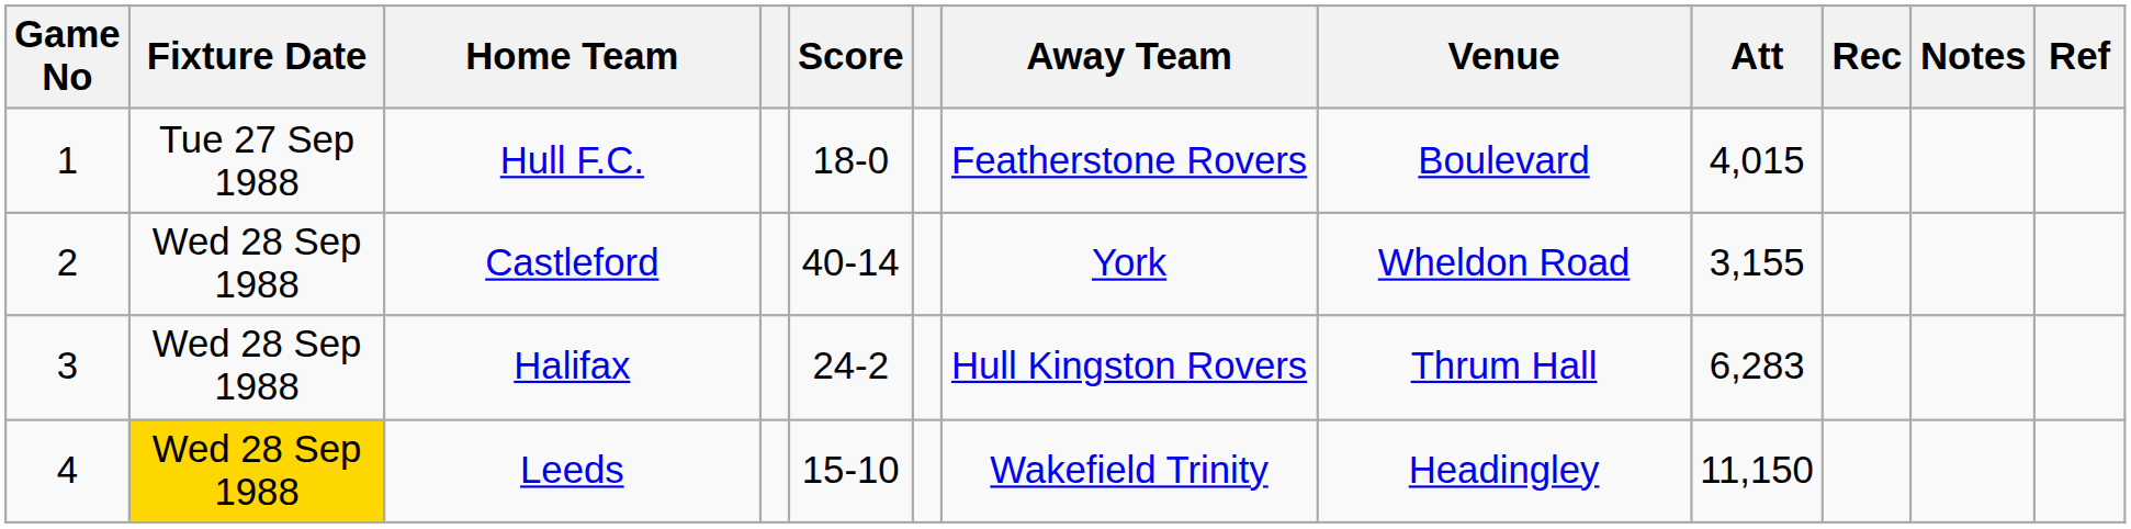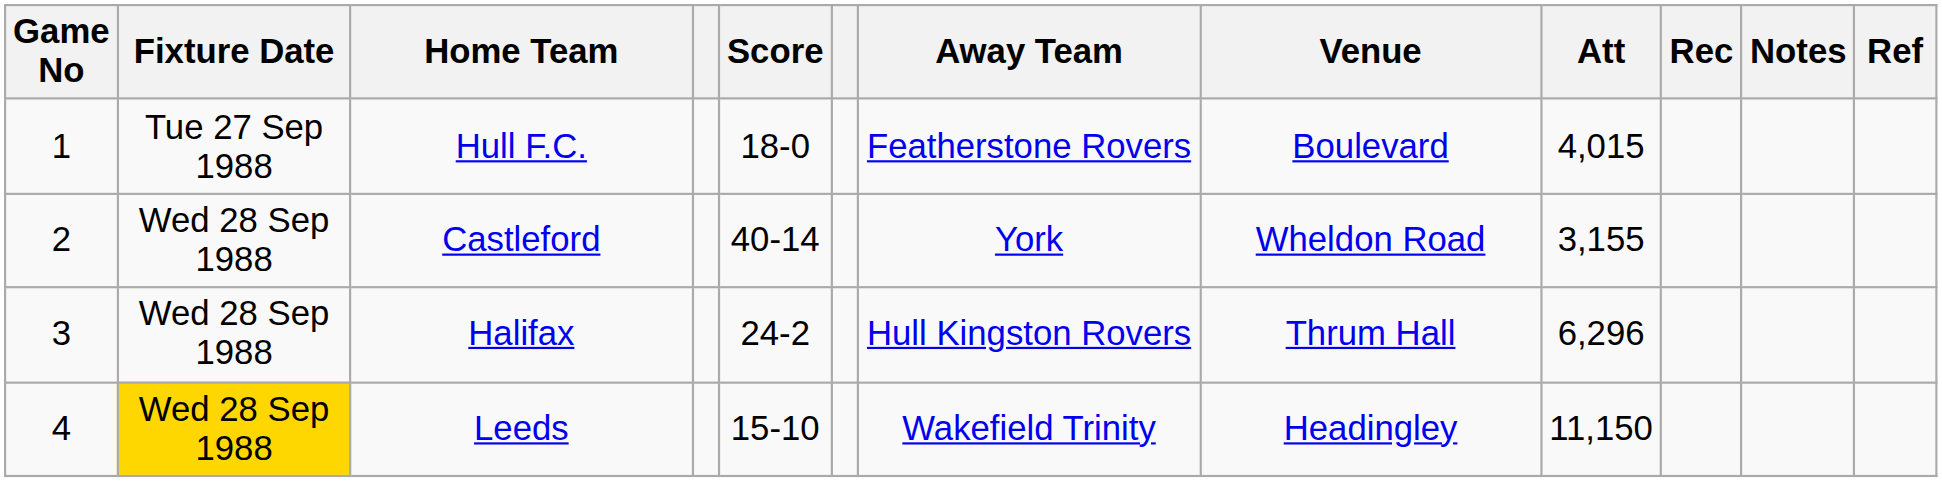Halifax | Att: 6,283 -> 6,296
